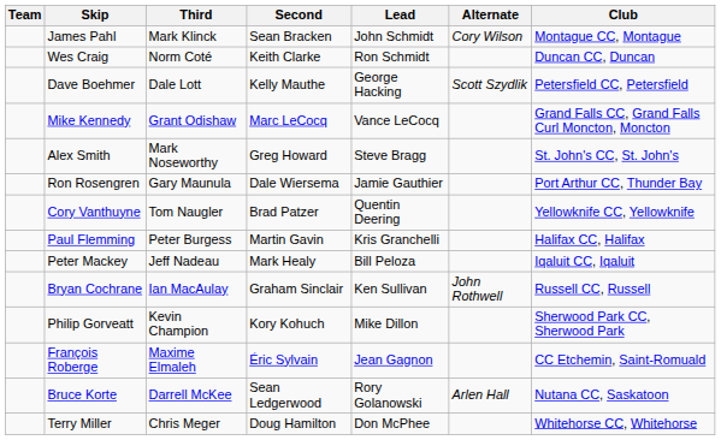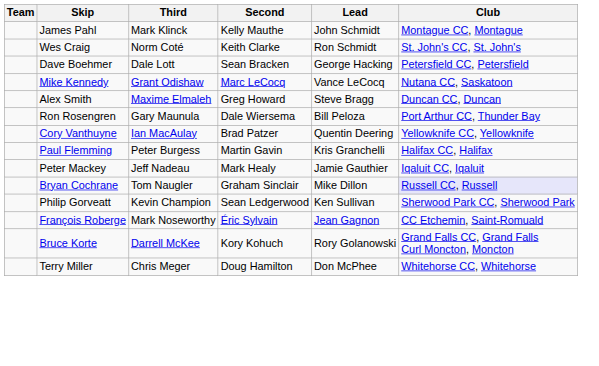- column: Alternate | Cory Wilson | Scott Szydlik | John Rothwell | Arlen Hall
James Pahl | Second: Sean Bracken -> Kelly Mauthe
Wes Craig | Club: Duncan CC, Duncan -> St. John's CC, St. John's
Dave Boehmer | Second: Kelly Mauthe -> Sean Bracken
Mike Kennedy | Club: Grand Falls CC, Grand Falls Curl Moncton, Moncton -> Nutana CC, Saskatoon
Alex Smith | Third: Mark Noseworthy -> Maxime Elmaleh
Alex Smith | Club: St. John's CC, St. John's -> Duncan CC, Duncan
Ron Rosengren | Lead: Jamie Gauthier -> Bill Peloza
Cory Vanthuyne | Third: Tom Naugler -> Ian MacAulay
Peter Mackey | Lead: Bill Peloza -> Jamie Gauthier
Bryan Cochrane | Third: Ian MacAulay -> Tom Naugler
Bryan Cochrane | Lead: Ken Sullivan -> Mike Dillon
Bryan Cochrane | Club: no background -> lavender background
Philip Gorveatt | Second: Kory Kohuch -> Sean Ledgerwood
Philip Gorveatt | Lead: Mike Dillon -> Ken Sullivan
François Roberge | Third: Maxime Elmaleh -> Mark Noseworthy
Bruce Korte | Second: Sean Ledgerwood -> Kory Kohuch
Bruce Korte | Club: Nutana CC, Saskatoon -> Grand Falls CC, Grand Falls Curl Moncton, Moncton
